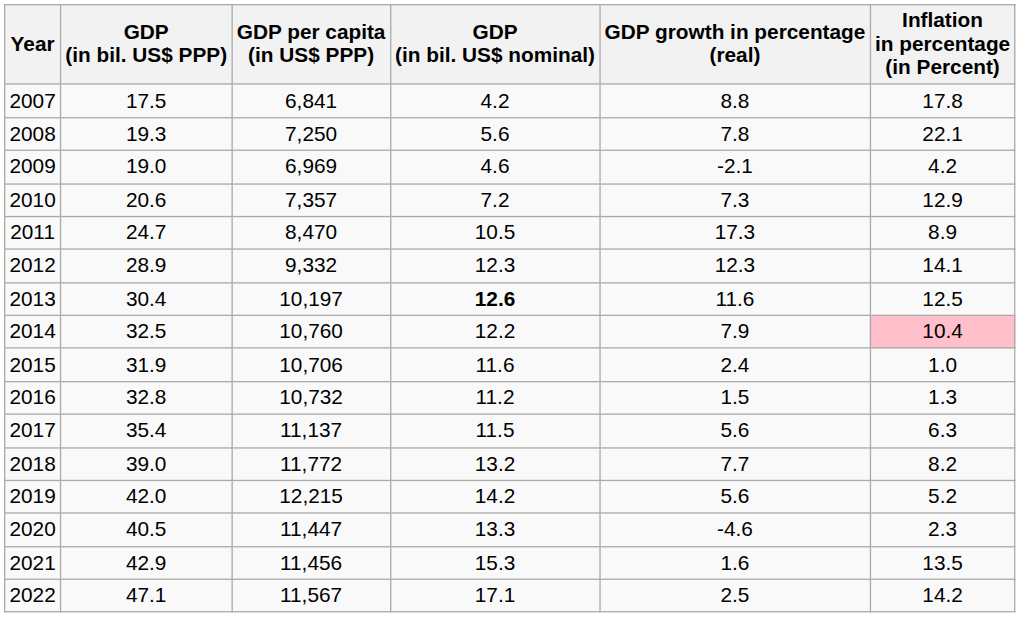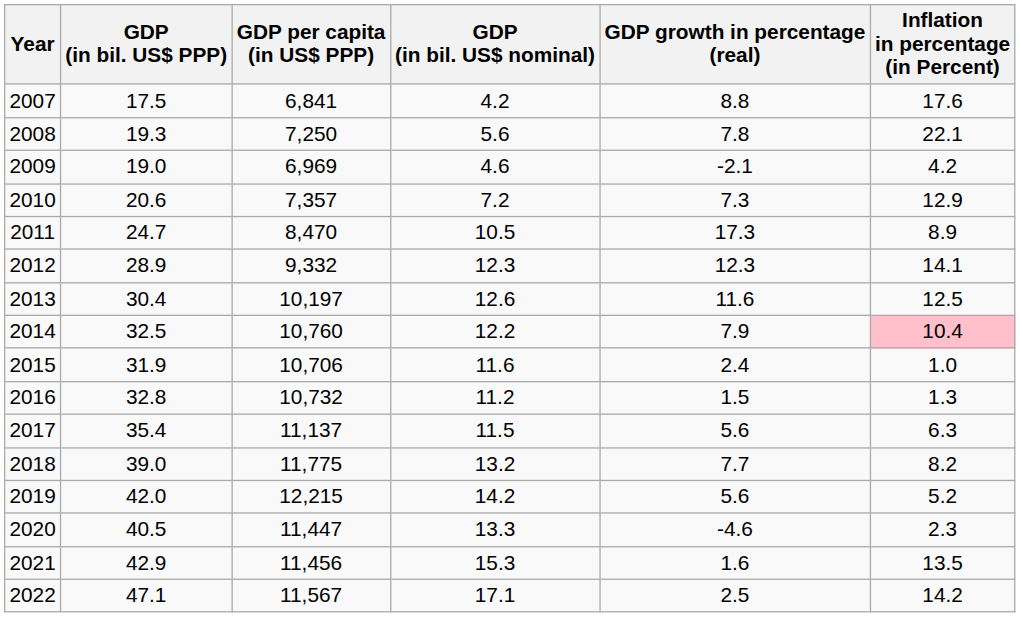2007 | Inflation in percentage (in Percent): 17.8 -> 17.6
2013 | GDP (in bil. US$ nominal): bold -> normal
2018 | GDP per capita (in US$ PPP): 11,772 -> 11,775
